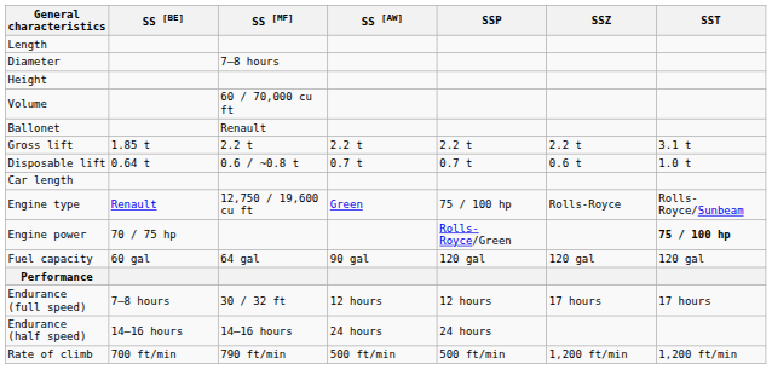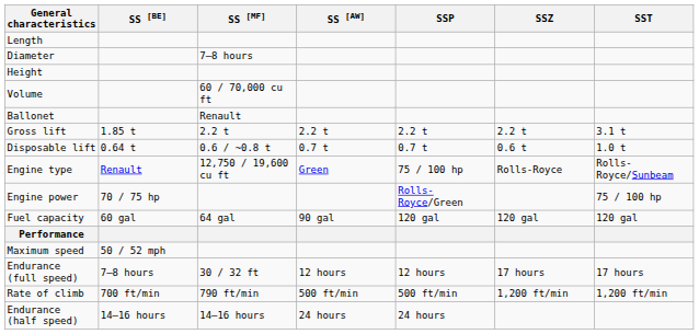- row: Car length
Engine power | SST: bold -> normal
+ row: Maximum speed | 50 / 52 mph
rows swapped: Endurance (half speed) <-> Rate of climb
